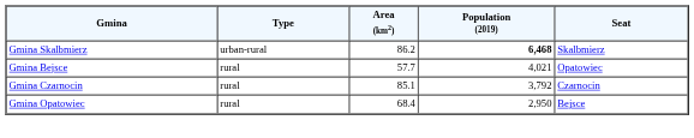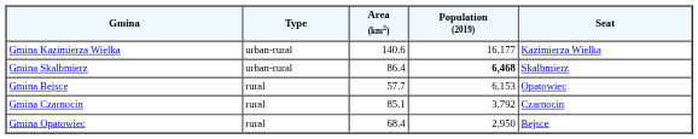+ row: Gmina Kazimierza Wielka | urban-rural | 140.6 | 16,177 | Kazimierza Wielka
Gmina Skalbmierz | Area (km2): 86.2 -> 86.4
Gmina Bejsce | Population (2019): 4,021 -> 6,153
